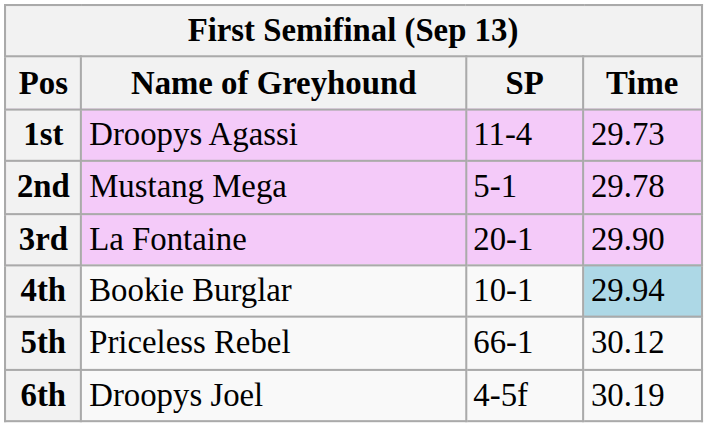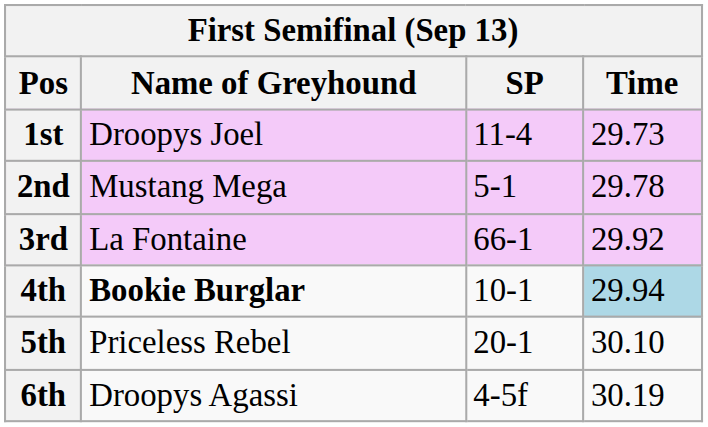1st | Name of Greyhound: Droopys Agassi -> Droopys Joel
3rd | SP: 20-1 -> 66-1
3rd | Time: 29.90 -> 29.92
4th | Name of Greyhound: normal -> bold
5th | SP: 66-1 -> 20-1
5th | Time: 30.12 -> 30.10
6th | Name of Greyhound: Droopys Joel -> Droopys Agassi
